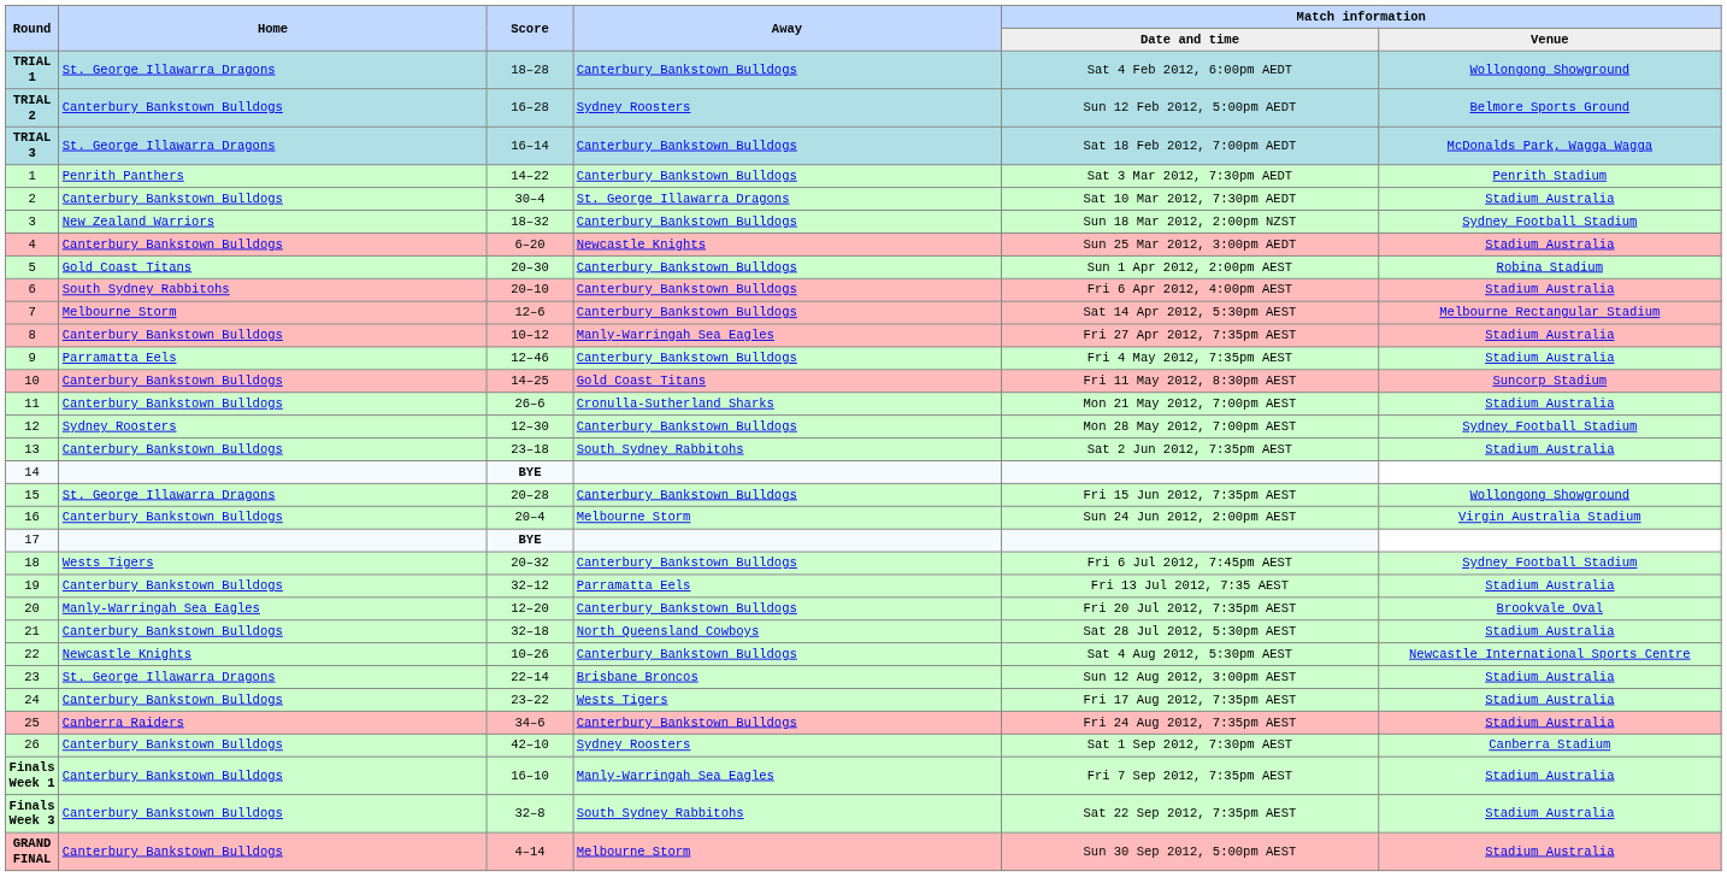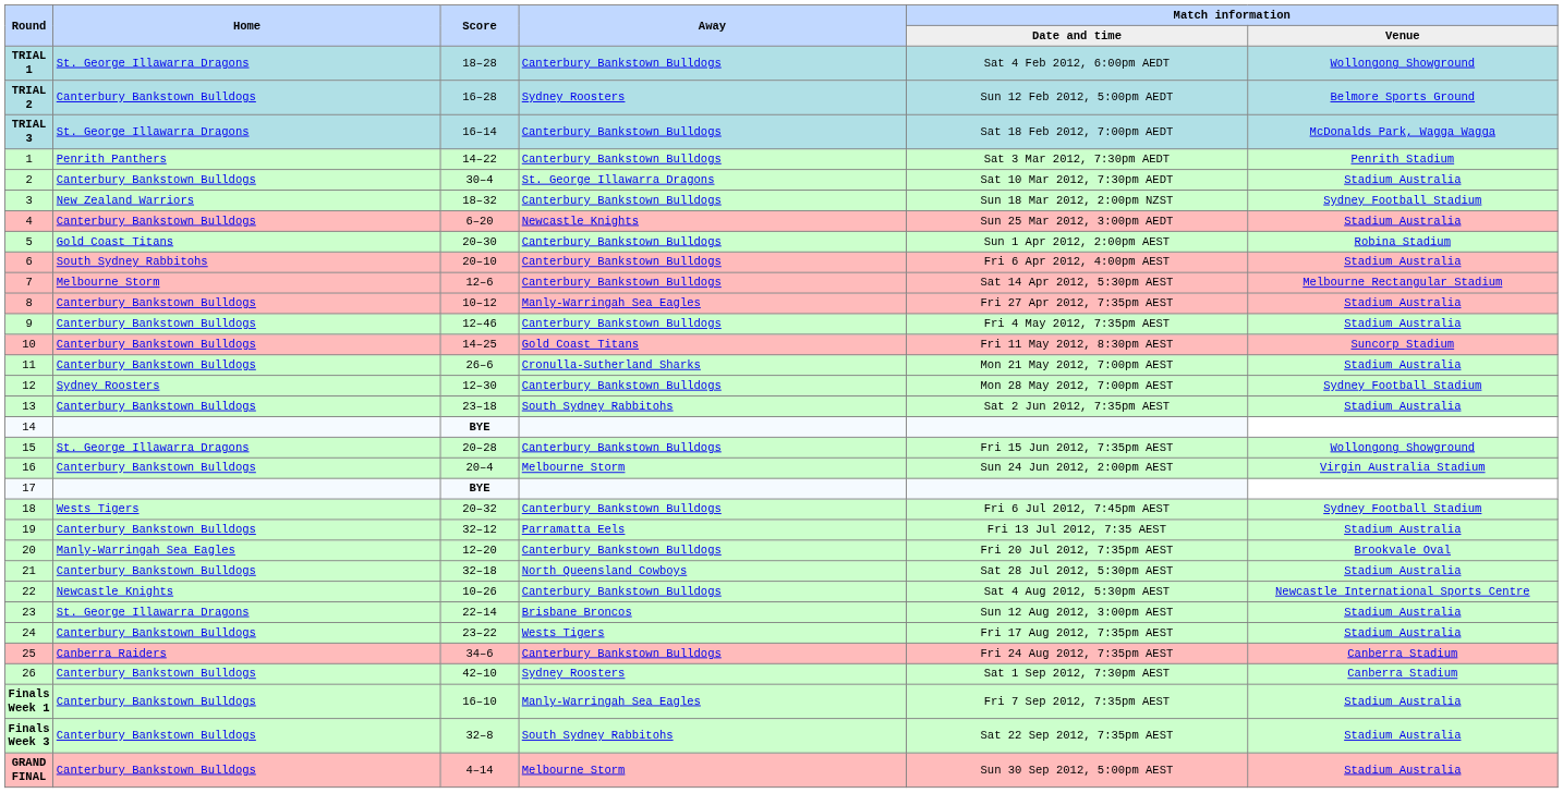9 | Home: Parramatta Eels -> Canterbury Bankstown Bulldogs
25 | Match information / Venue: Stadium Australia -> Canberra Stadium
